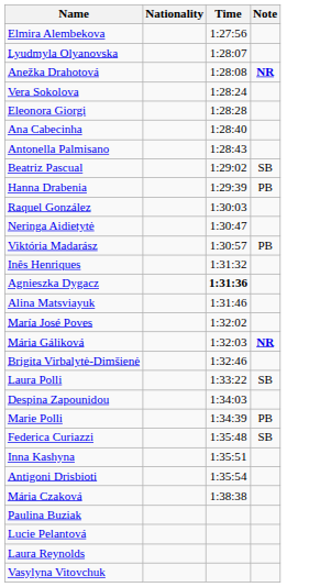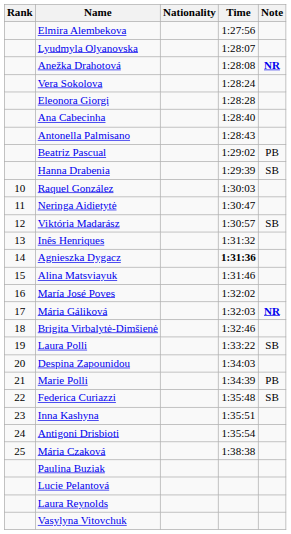+ column: Rank | 10 | 11 | 12 | 13 | 14 | 15 | 16 | 17 | 18 | 19 | 20 | 21 | 22 | 23 | 24 | 25
Beatriz Pascual | Note: SB -> PB
Hanna Drabenia | Note: PB -> SB
Viktória Madarász | Note: PB -> SB
